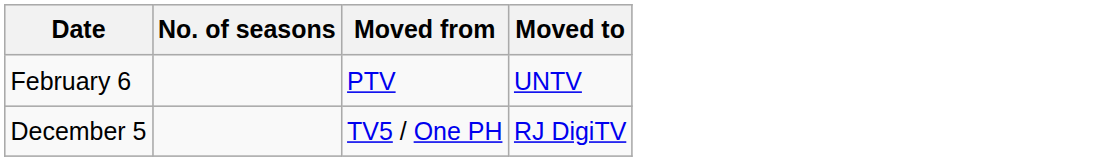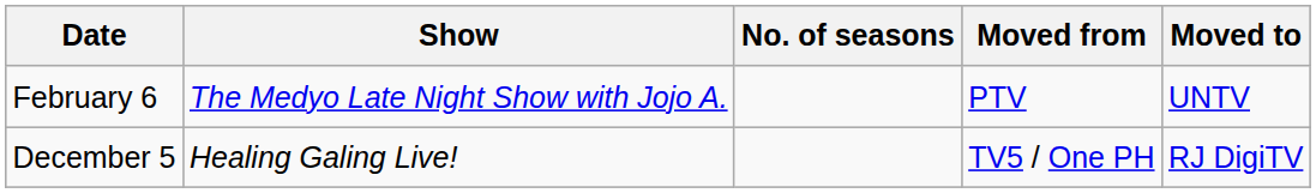+ column: Show | The Medyo Late Night Show with Jojo A. | Healing Galing Live!
